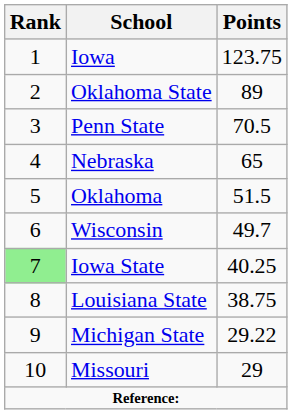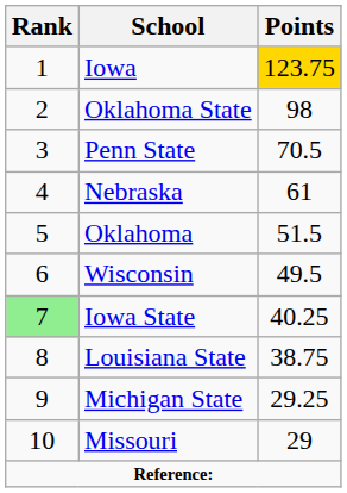Iowa | Points: no background -> gold background
Oklahoma State | Points: 89 -> 98
Nebraska | Points: 65 -> 61
Wisconsin | Points: 49.7 -> 49.5
Michigan State | Points: 29.22 -> 29.25
